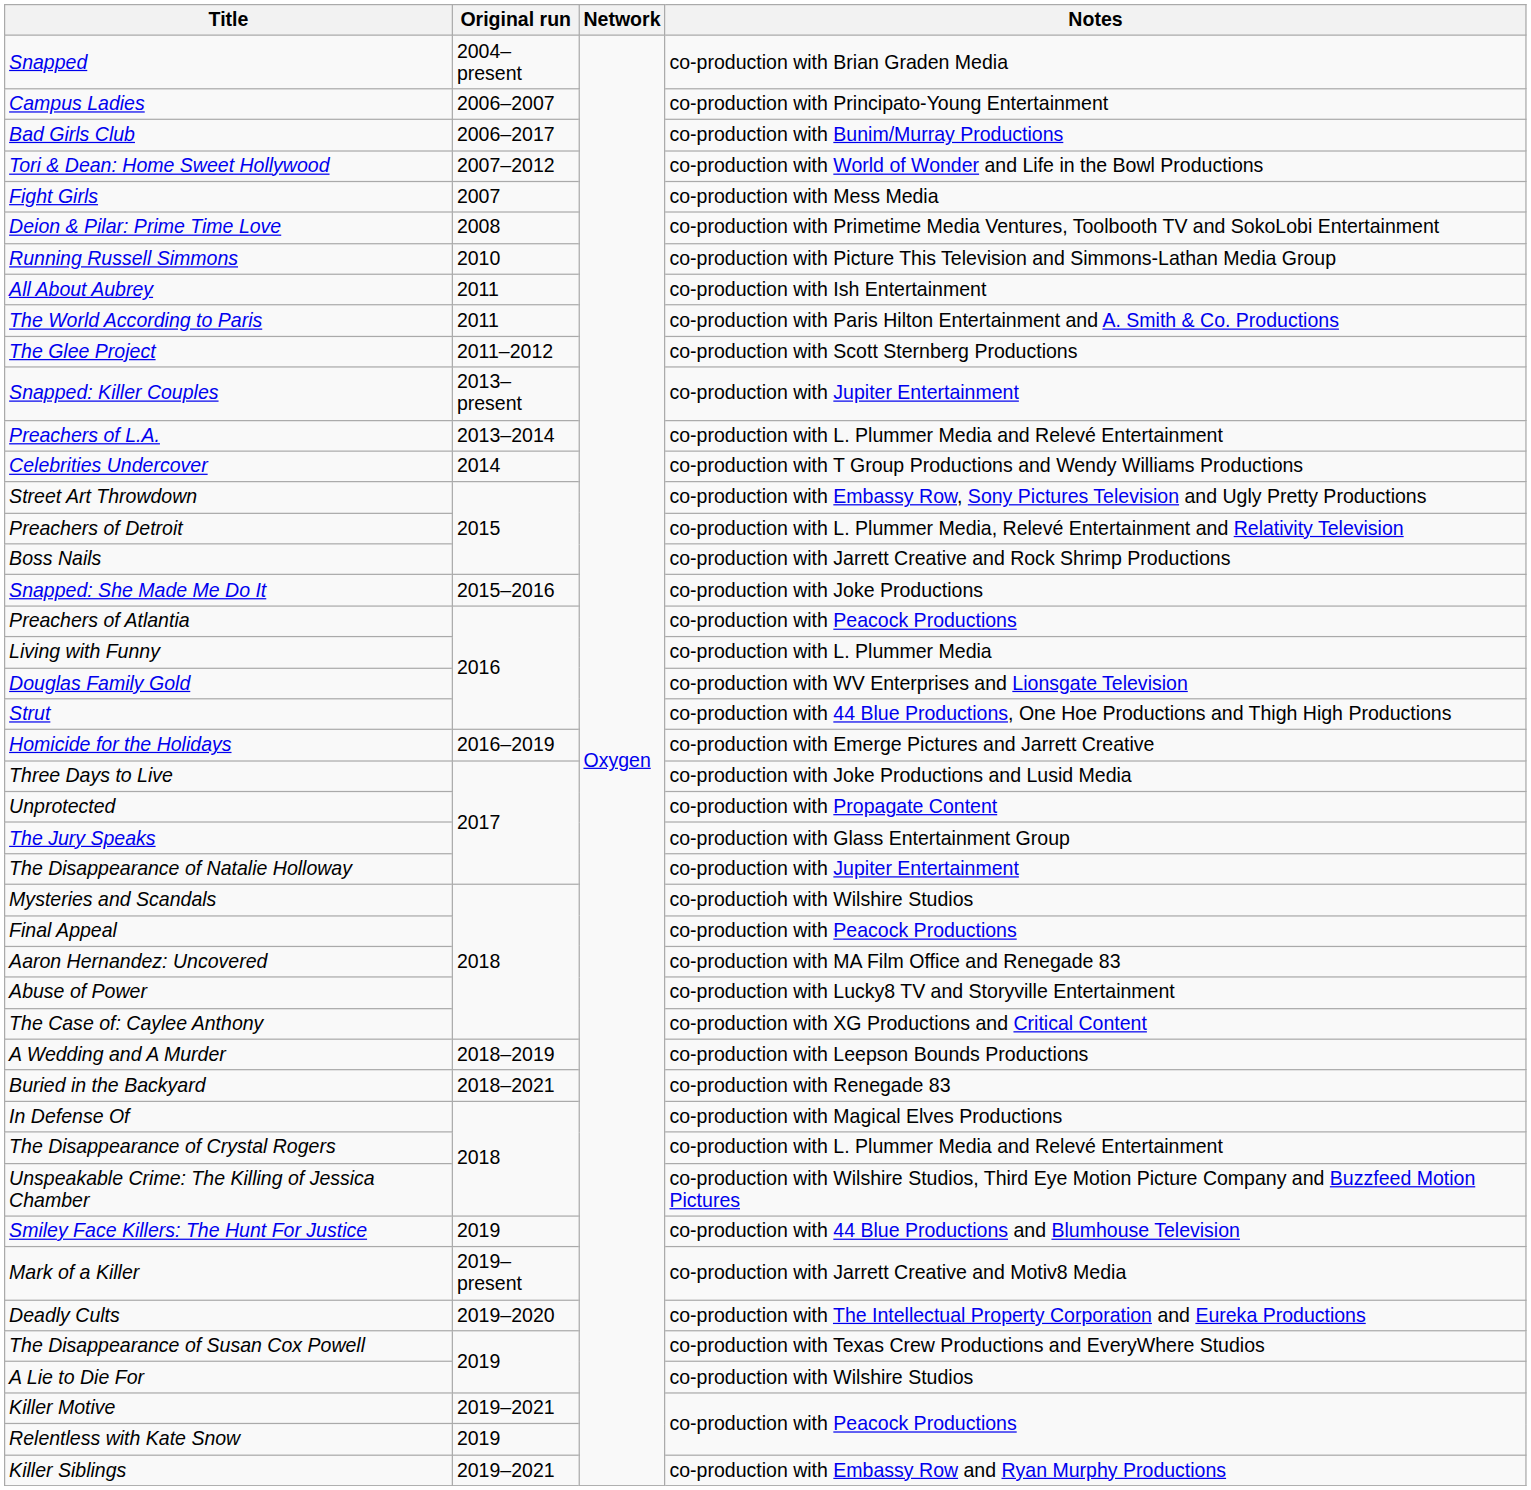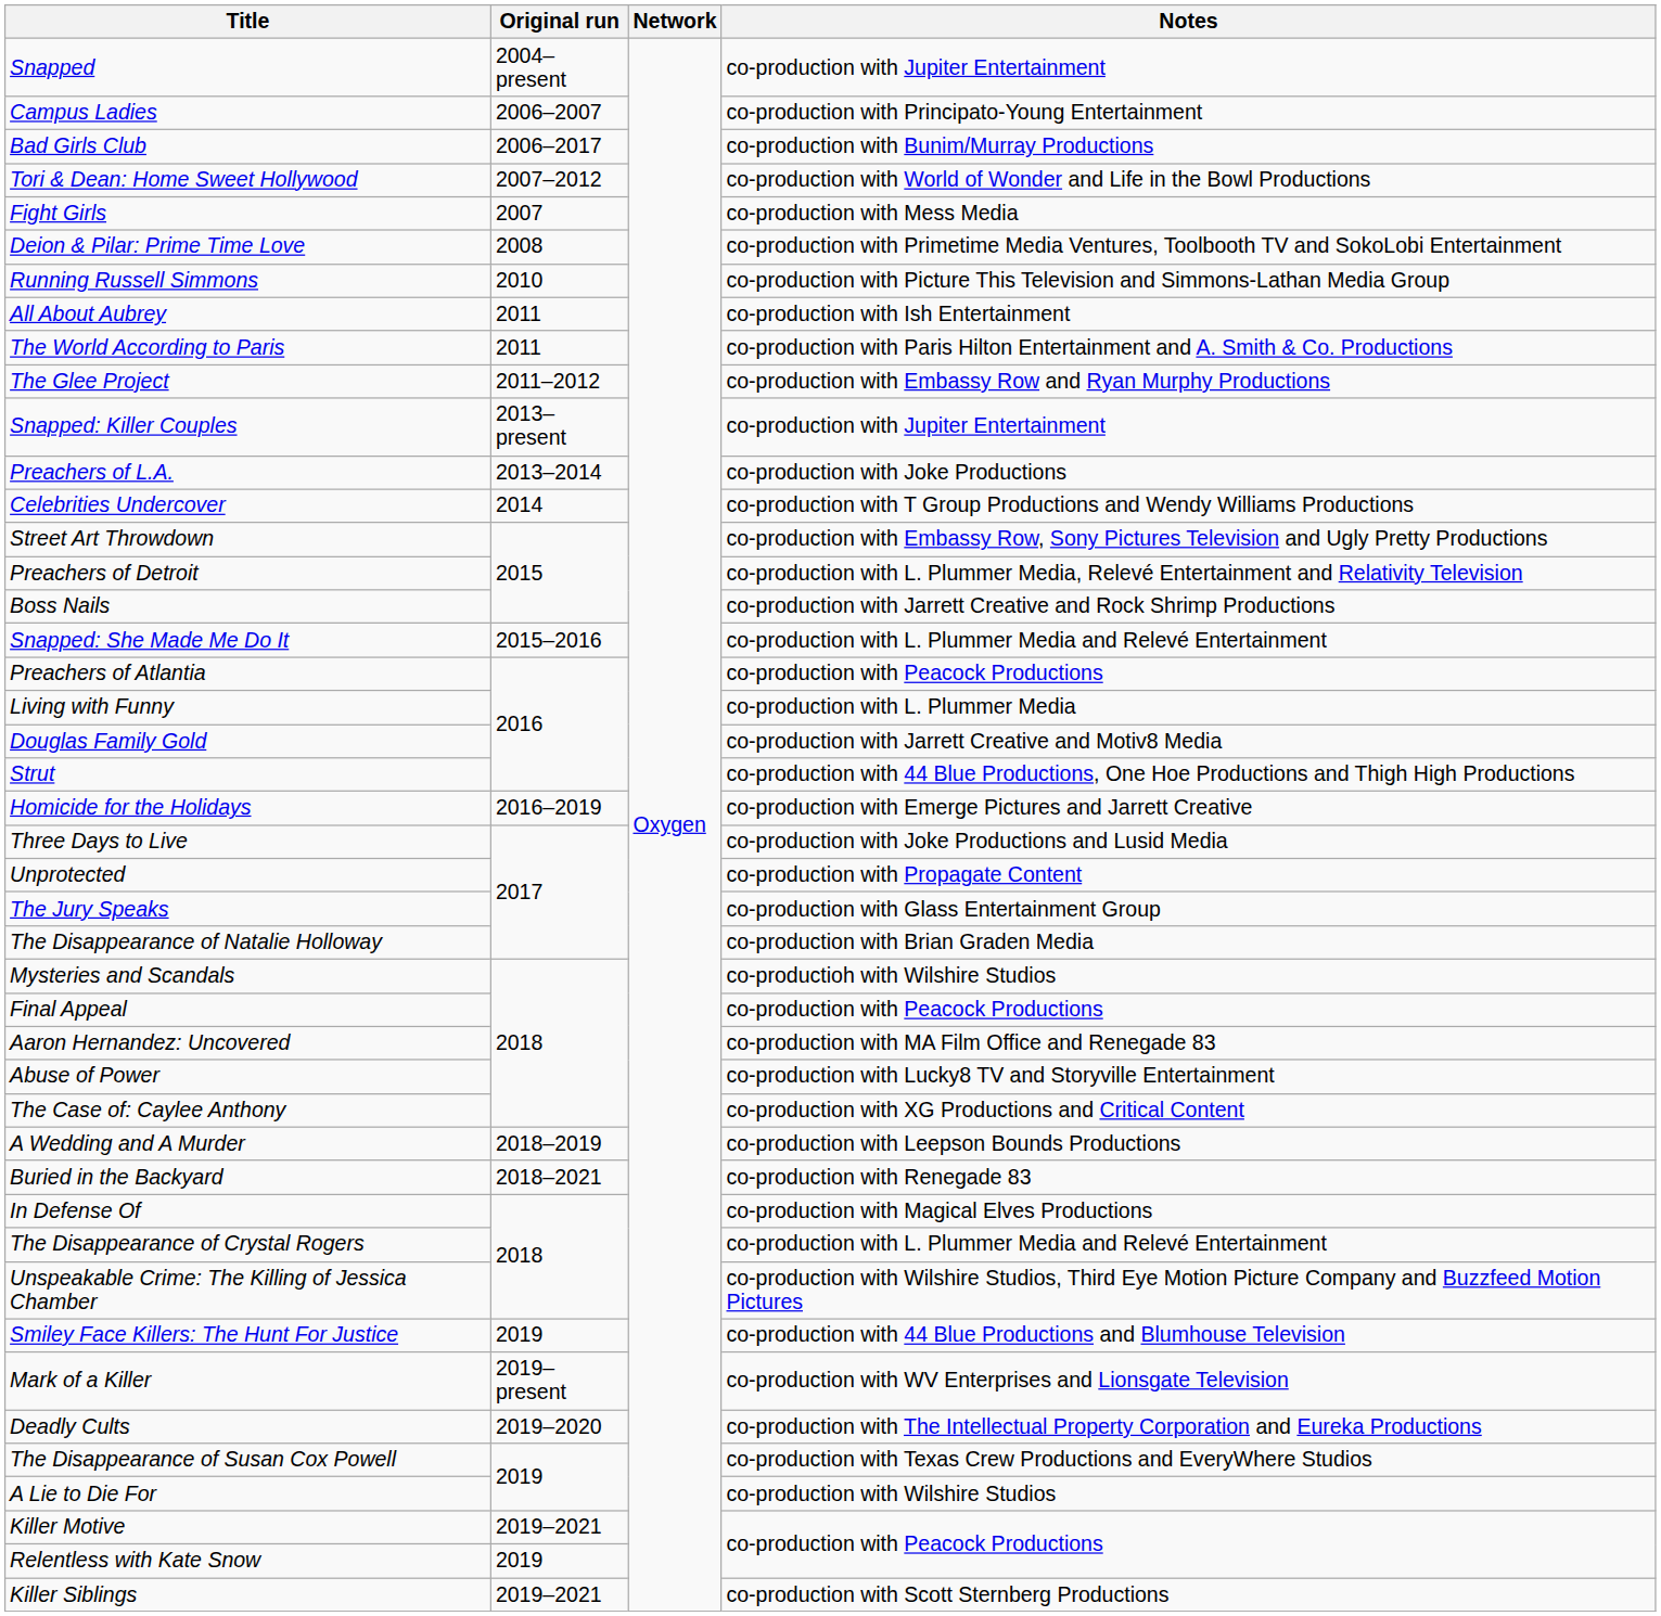Snapped | Notes: co-production with Brian Graden Media -> co-production with Jupiter Entertainment
The Glee Project | Notes: co-production with Scott Sternberg Productions -> co-production with Embassy Row and Ryan Murphy Productions
Preachers of L.A. | Notes: co-production with L. Plummer Media and Relevé Entertainment -> co-production with Joke Productions
Snapped: She Made Me Do It | Notes: co-production with Joke Productions -> co-production with L. Plummer Media and Relevé Entertainment
Douglas Family Gold | Notes: co-production with WV Enterprises and Lionsgate Television -> co-production with Jarrett Creative and Motiv8 Media
The Disappearance of Natalie Holloway | Notes: co-production with Jupiter Entertainment -> co-production with Brian Graden Media
Mark of a Killer | Notes: co-production with Jarrett Creative and Motiv8 Media -> co-production with WV Enterprises and Lionsgate Television
Killer Siblings | Notes: co-production with Embassy Row and Ryan Murphy Productions -> co-production with Scott Sternberg Productions
